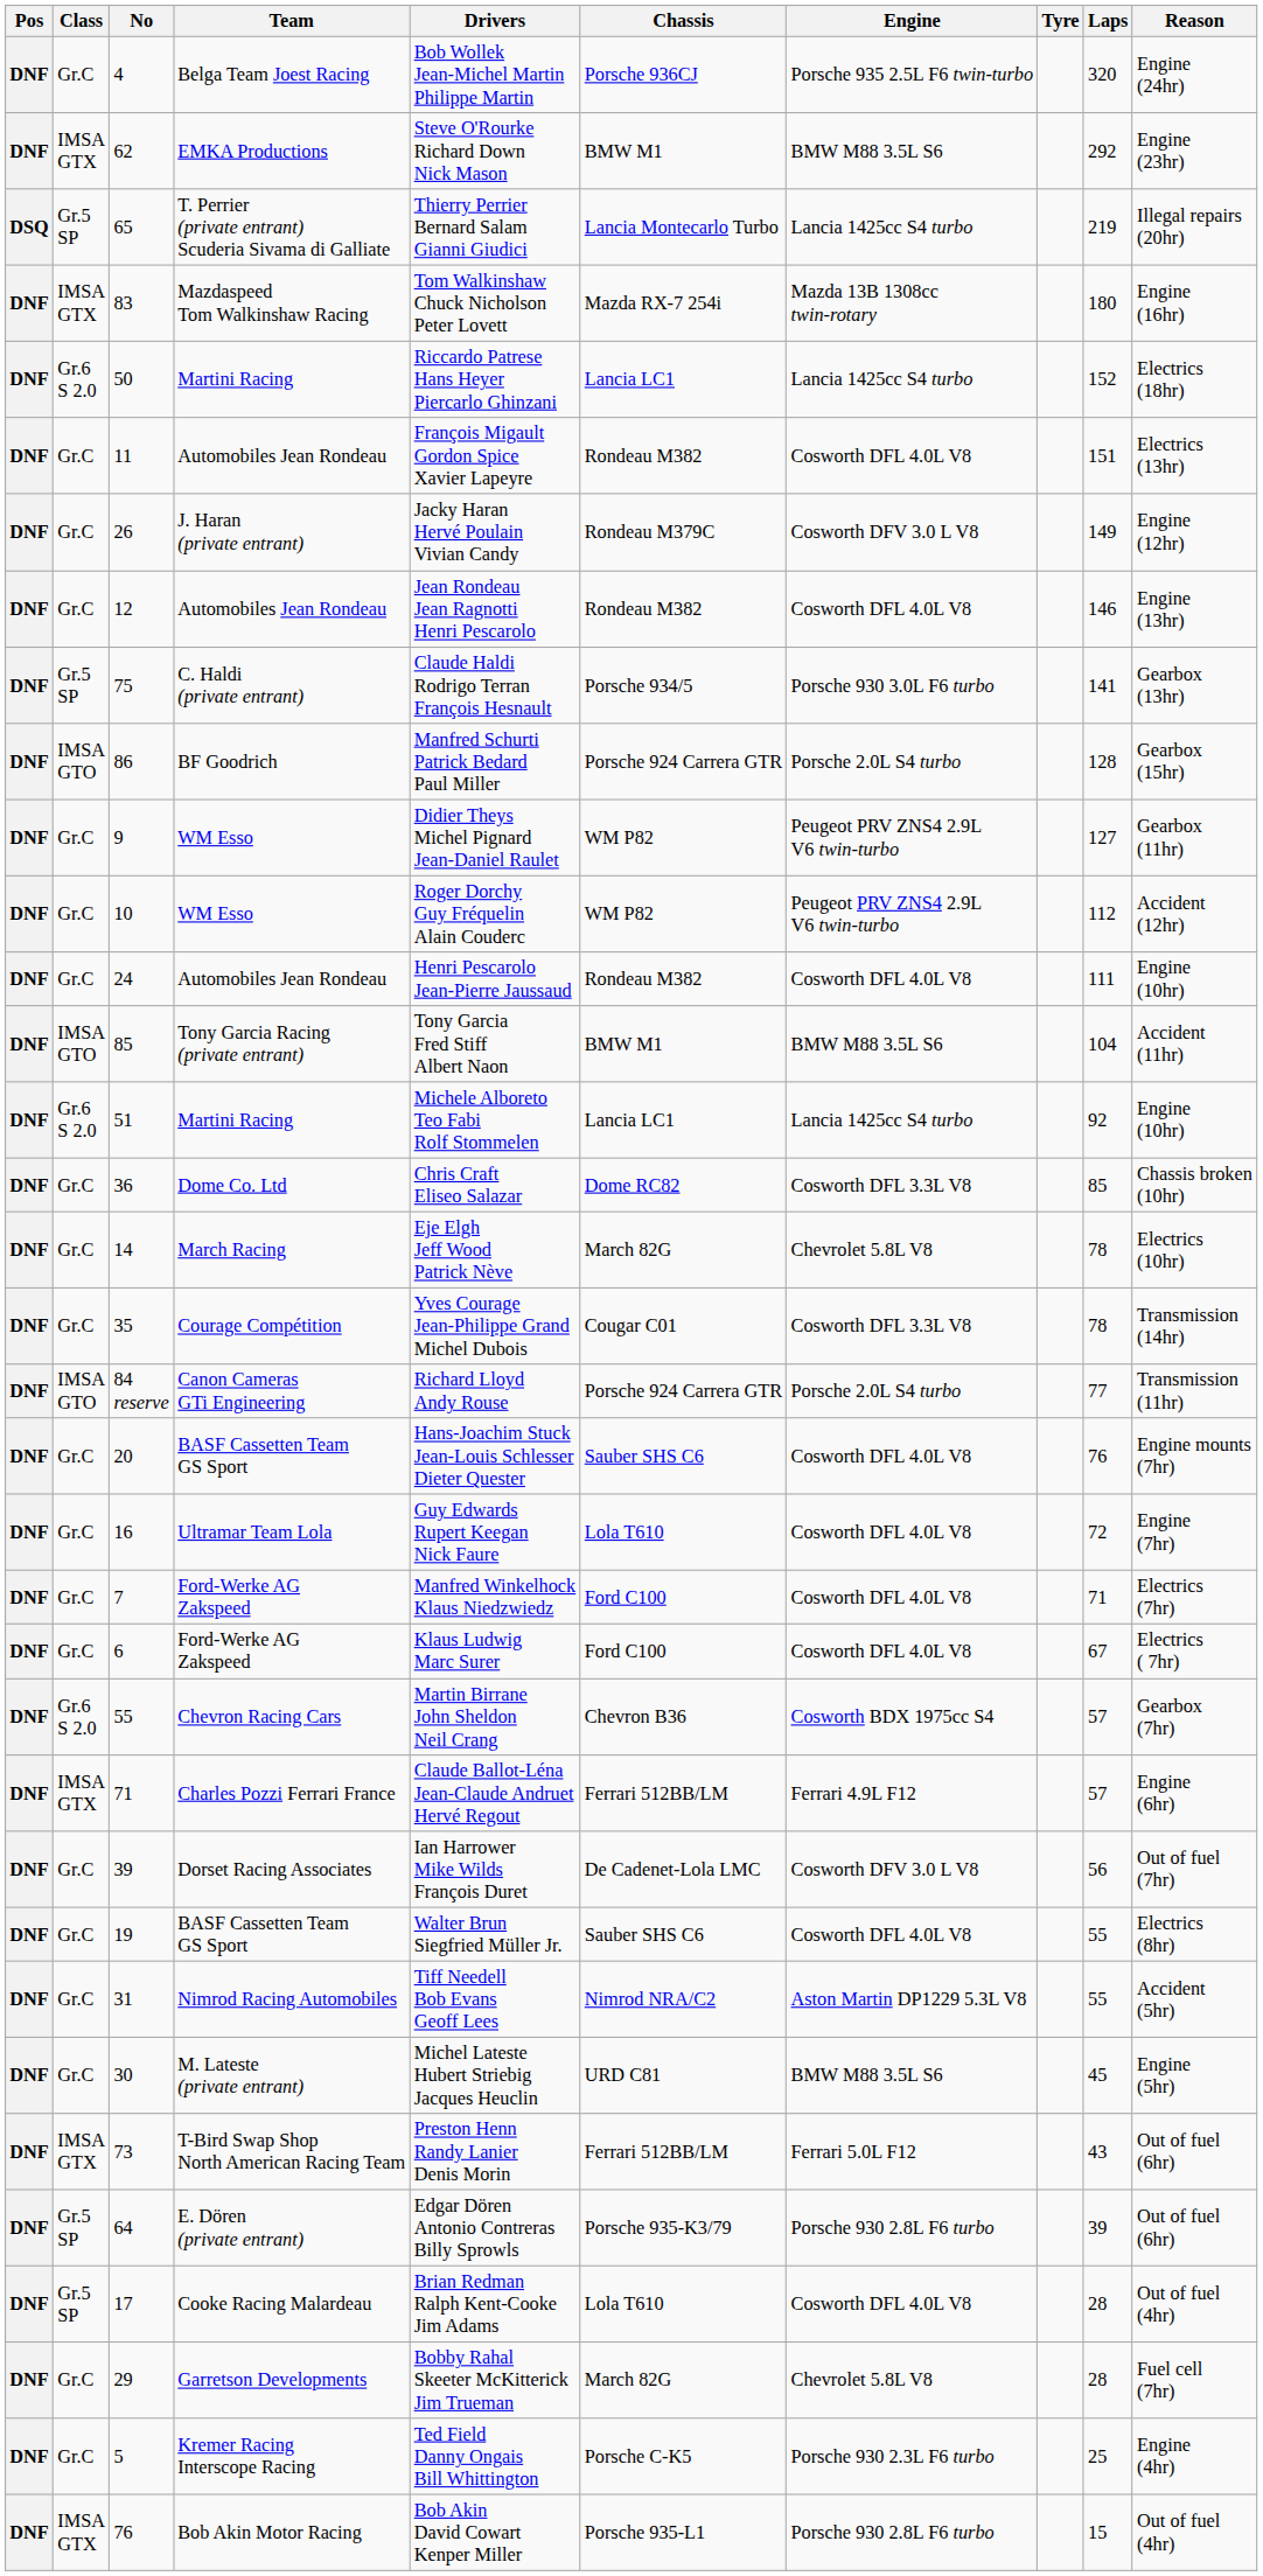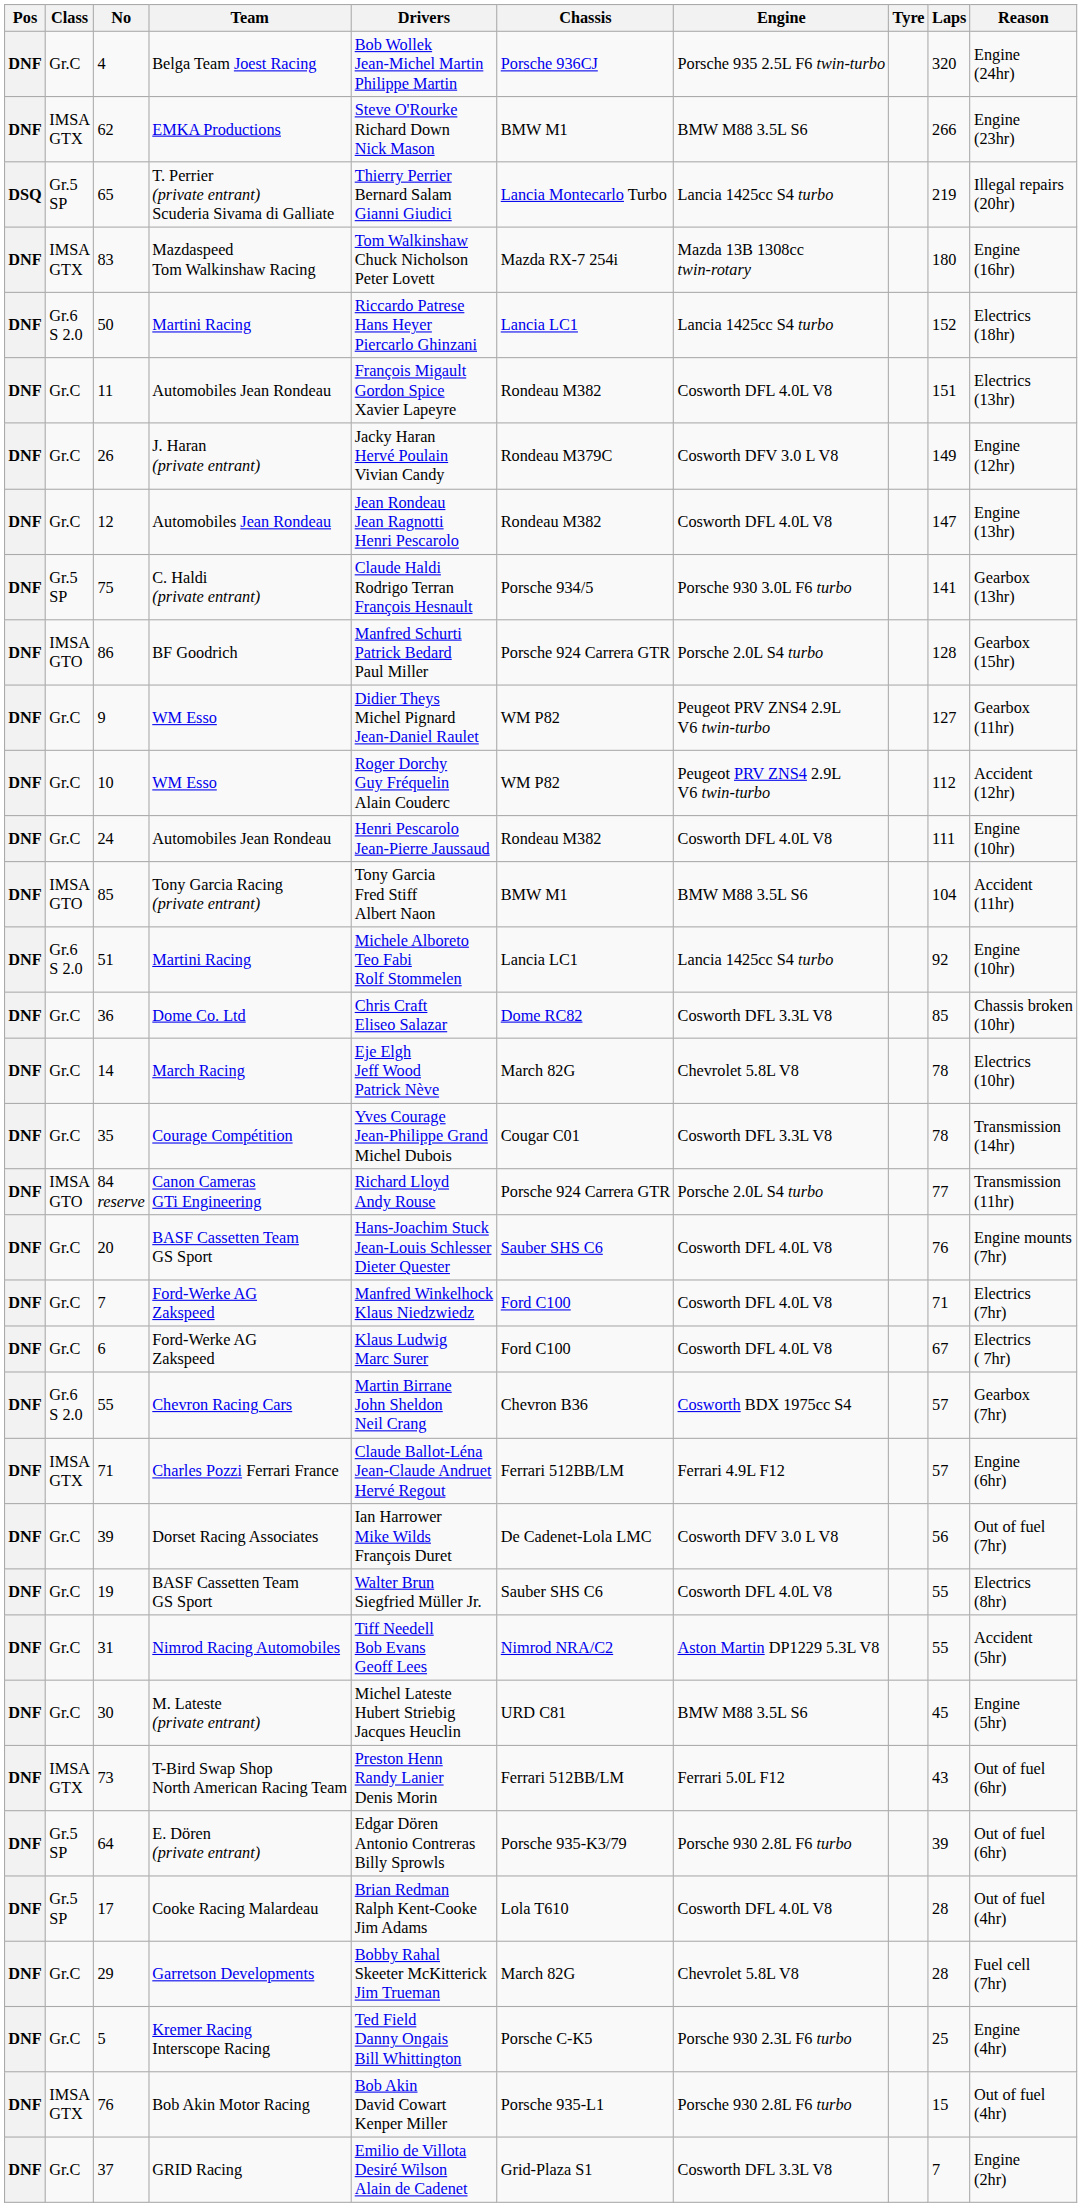62 | Laps: 292 -> 266
12 | Laps: 146 -> 147
- row: DNF | Gr.C | 16 | Ultramar Team Lola | Guy Edwards Rupert Keegan Nick Faure | Lola T610 | Cosworth DFL 4.0L V8 | 72 | Engine (7hr)
+ row: DNF | Gr.C | 37 | GRID Racing | Emilio de Villota Desiré Wilson Alain de Cadenet | Grid-Plaza S1 | Cosworth DFL 3.3L V8 | 7 | Engine (2hr)
